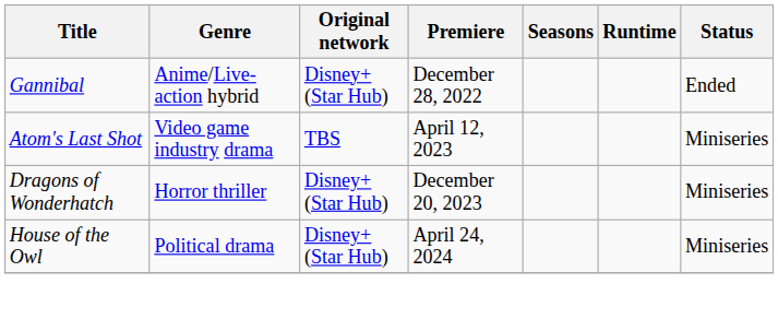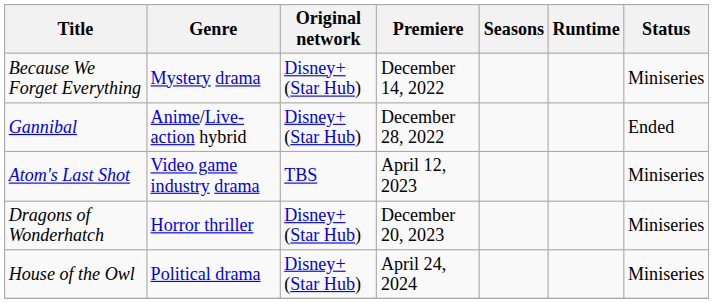+ row: Because We Forget Everything | Mystery drama | Disney+ (Star Hub) | December 14, 2022 | Miniseries
